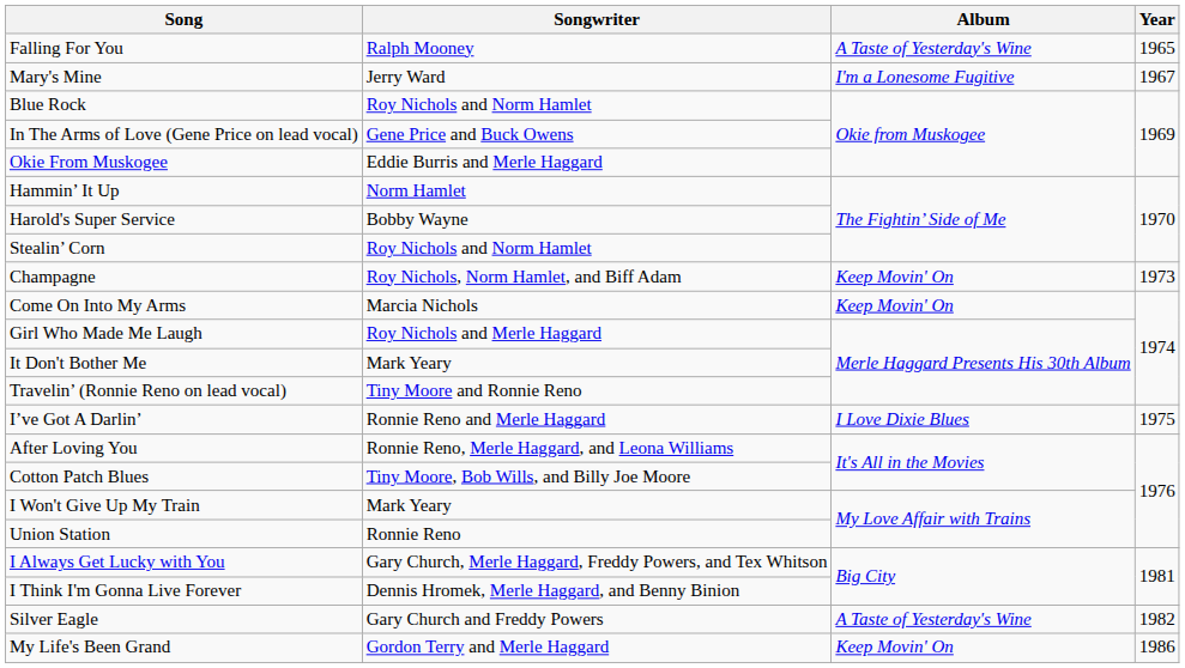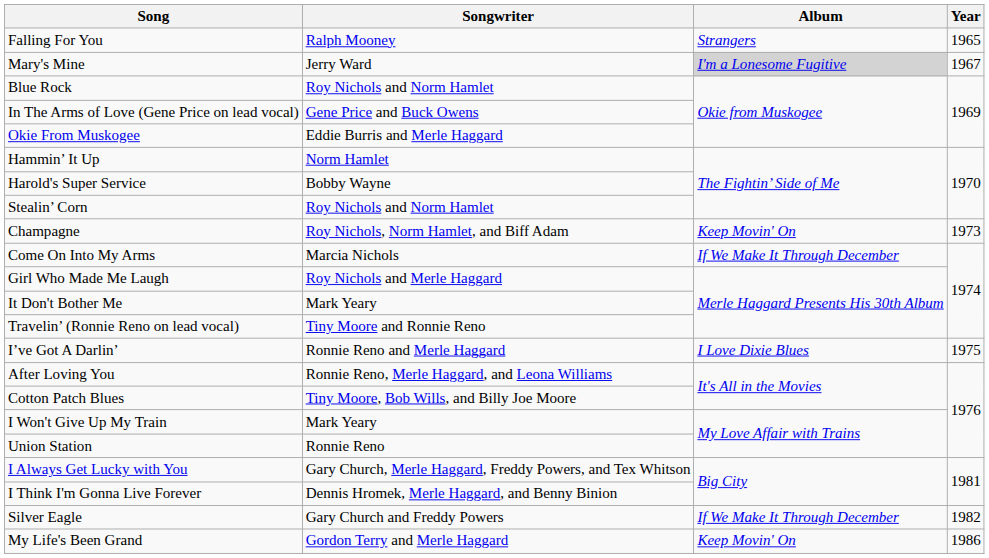Falling For You | Album: A Taste of Yesterday's Wine -> Strangers
Mary's Mine | Album: no background -> lightgrey background
Come On Into My Arms | Album: Keep Movin' On -> If We Make It Through December
Silver Eagle | Album: A Taste of Yesterday's Wine -> If We Make It Through December
